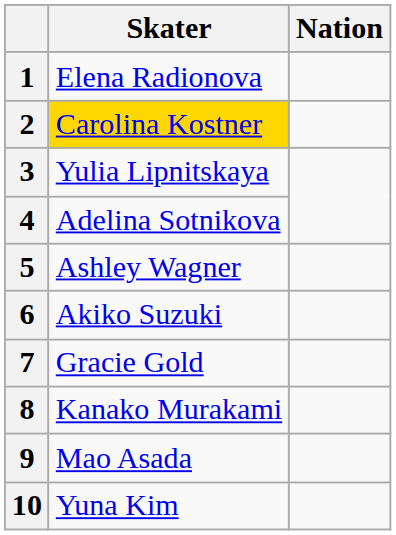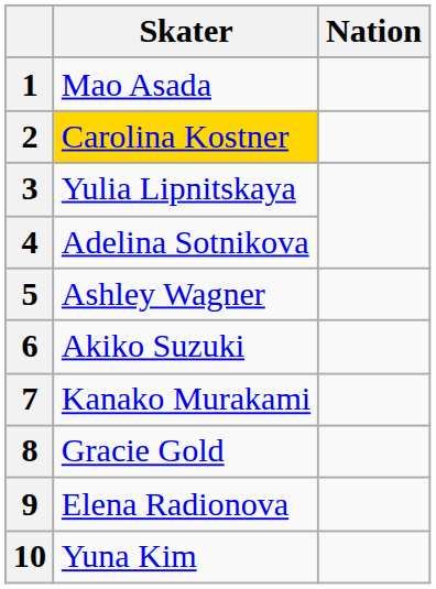1 | Skater: Elena Radionova -> Mao Asada
7 | Skater: Gracie Gold -> Kanako Murakami
8 | Skater: Kanako Murakami -> Gracie Gold
9 | Skater: Mao Asada -> Elena Radionova
